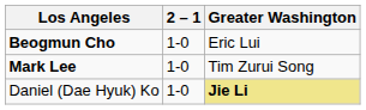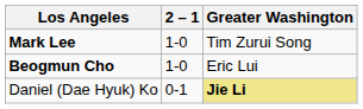rows swapped: Mark Lee <-> Beogmun Cho
Daniel (Dae Hyuk) Ko | 2 – 1: 1-0 -> 0-1
